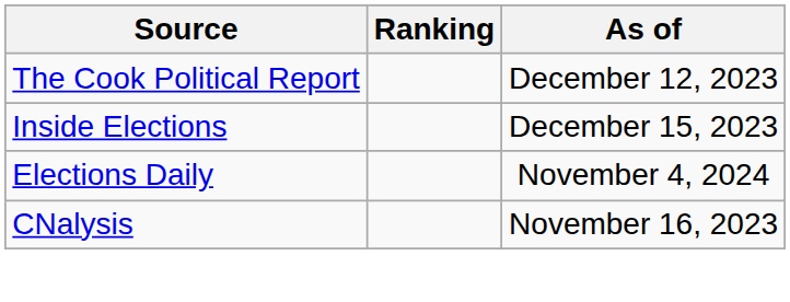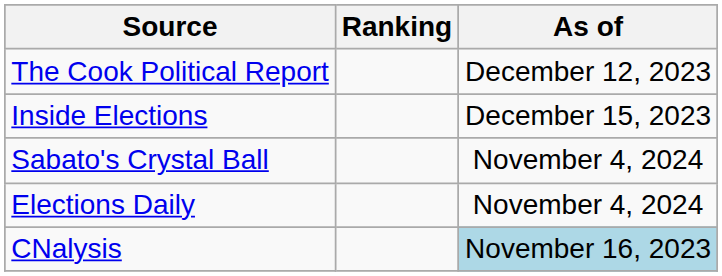+ row: Sabato's Crystal Ball | November 4, 2024
CNalysis | As of: no background -> lightblue background
